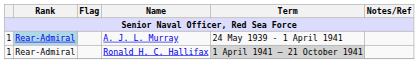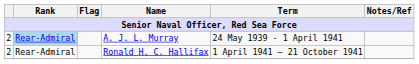A. J. L. Murray | column 1: 1 -> 2
Ronald H. C. Hallifax | column 1: 1 -> 2
Ronald H. C. Hallifax | Term: lightgrey background -> no background
